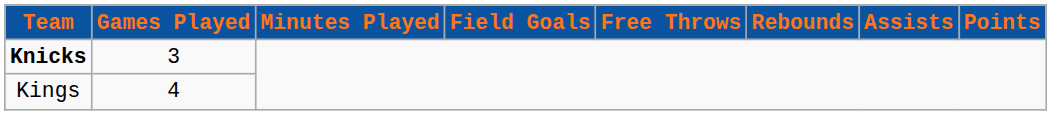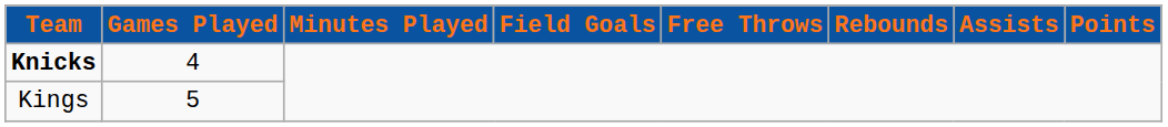Knicks | Games Played: 3 -> 4
Kings | Games Played: 4 -> 5
